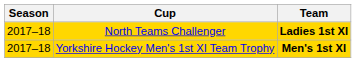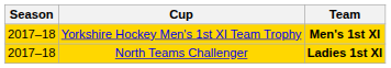rows swapped: Yorkshire Hockey Men's 1st XI Team Trophy <-> North Teams Challenger
